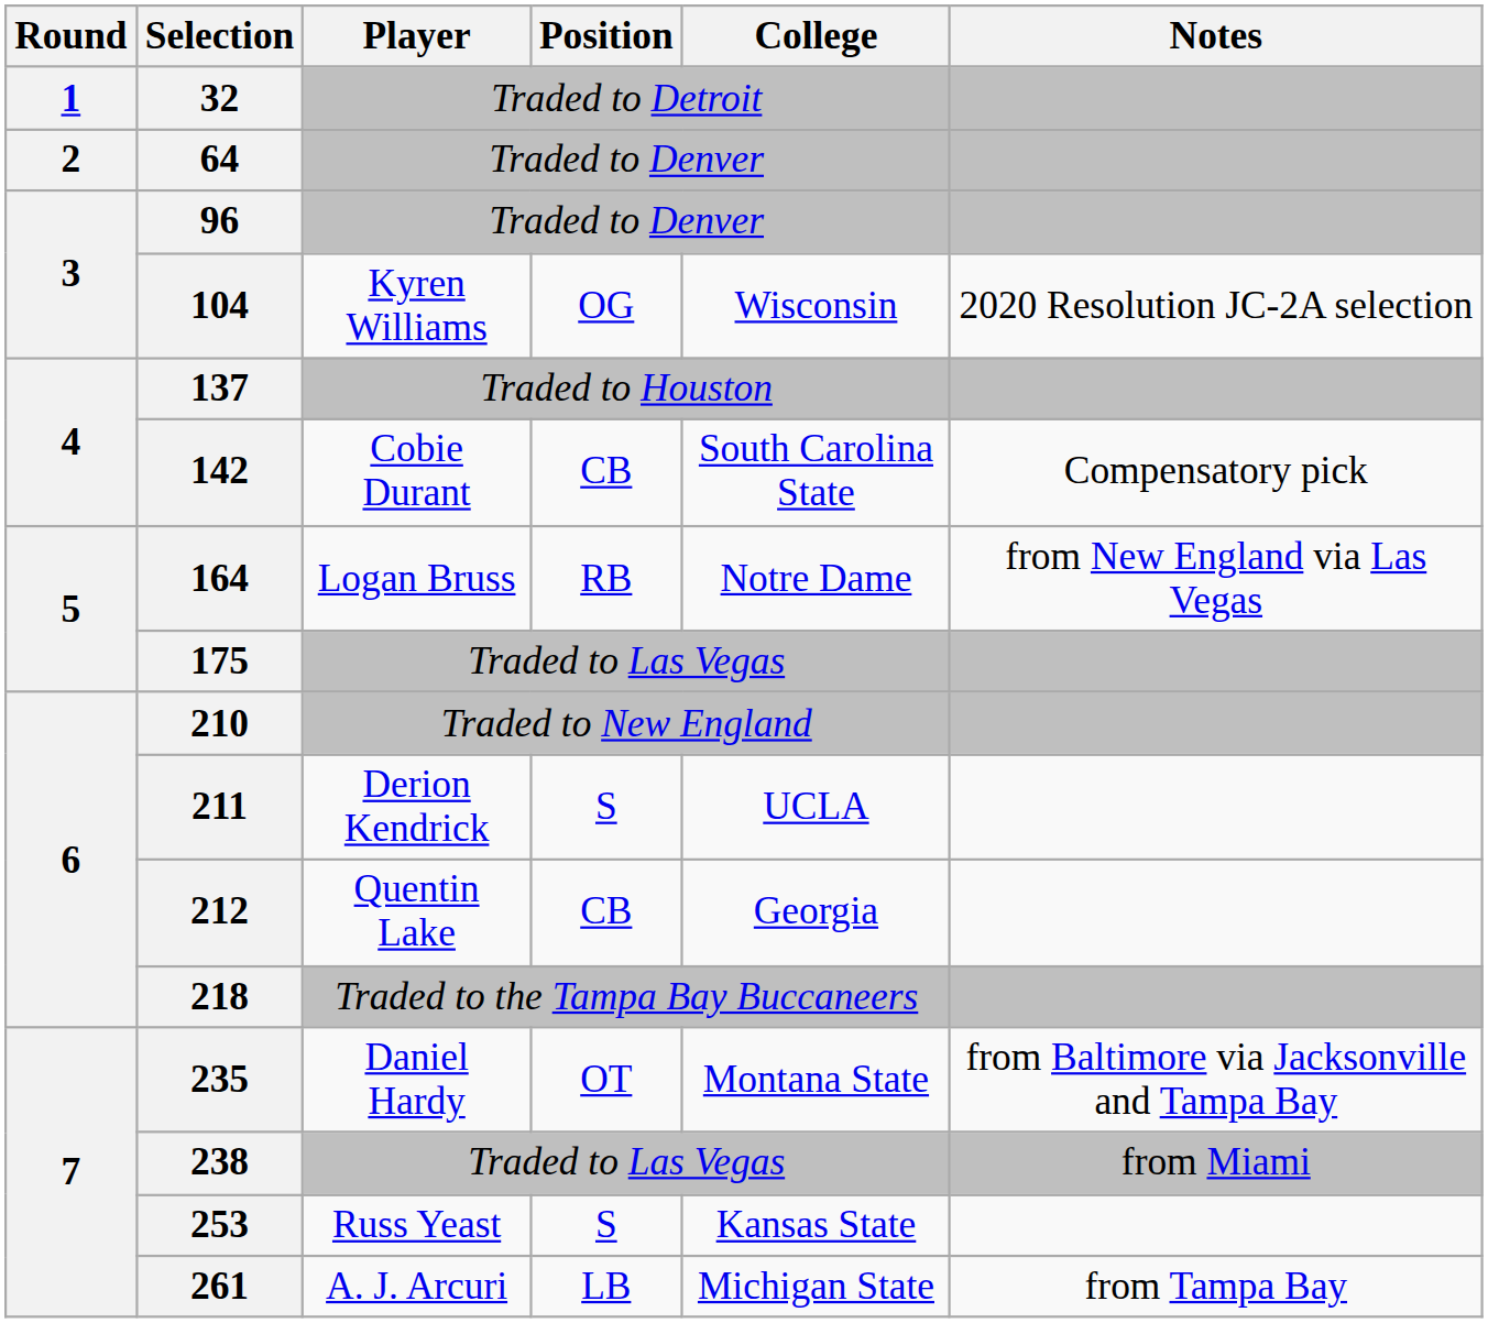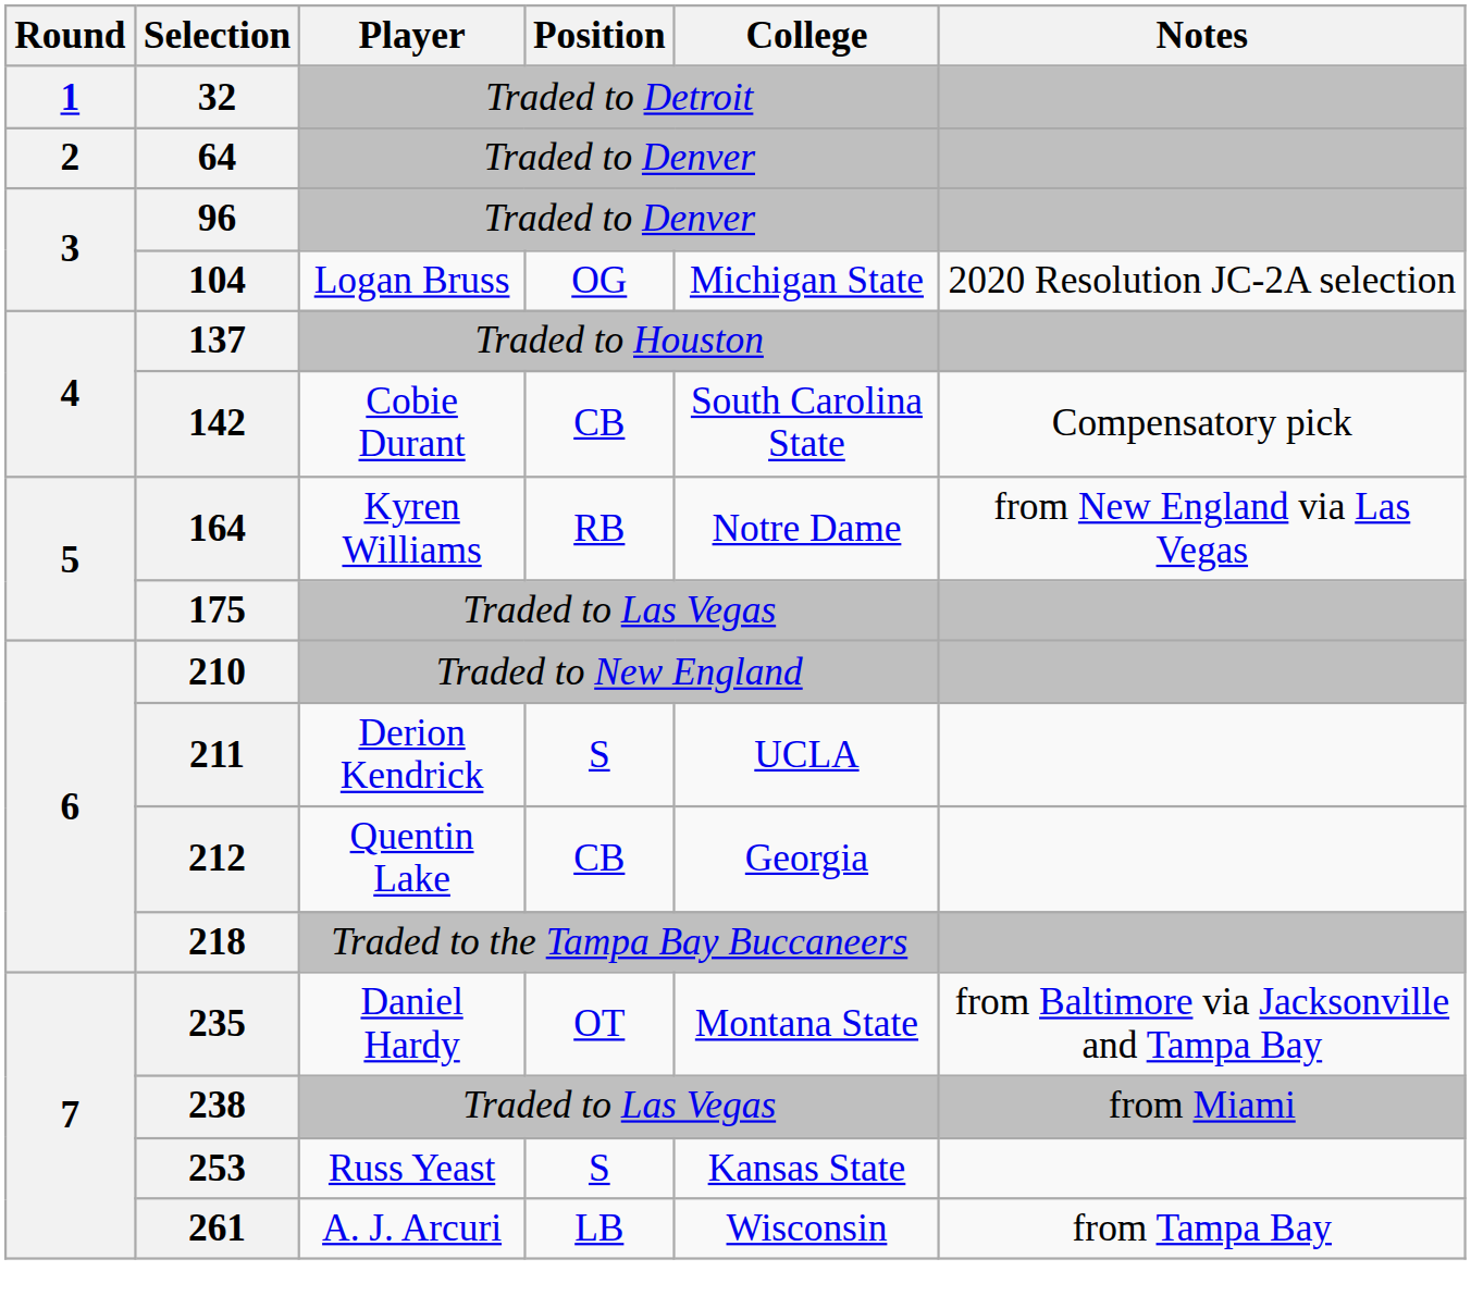104 | Player: Kyren Williams -> Logan Bruss
104 | College: Wisconsin -> Michigan State
164 | Player: Logan Bruss -> Kyren Williams
261 | College: Michigan State -> Wisconsin
